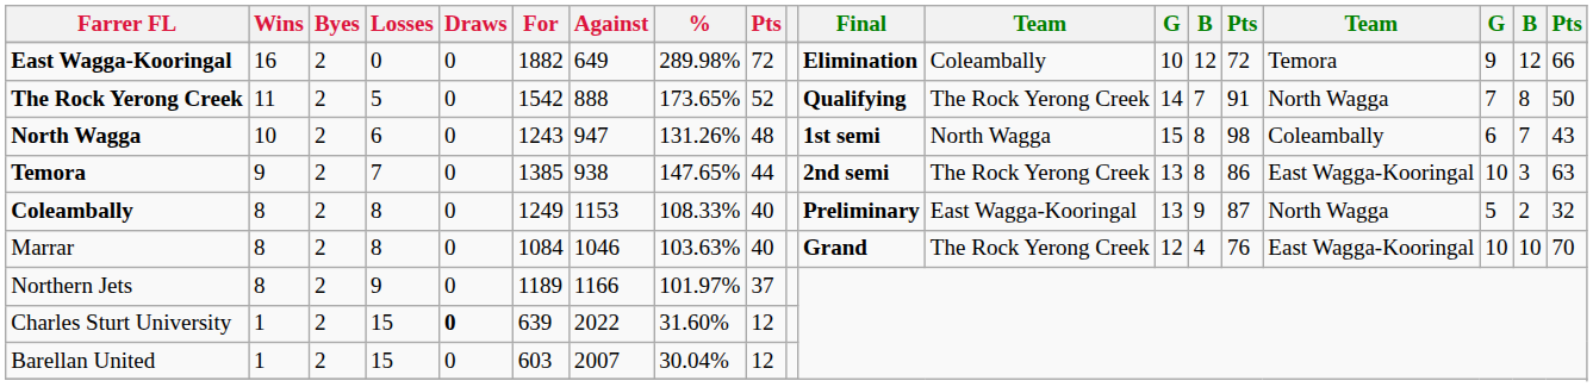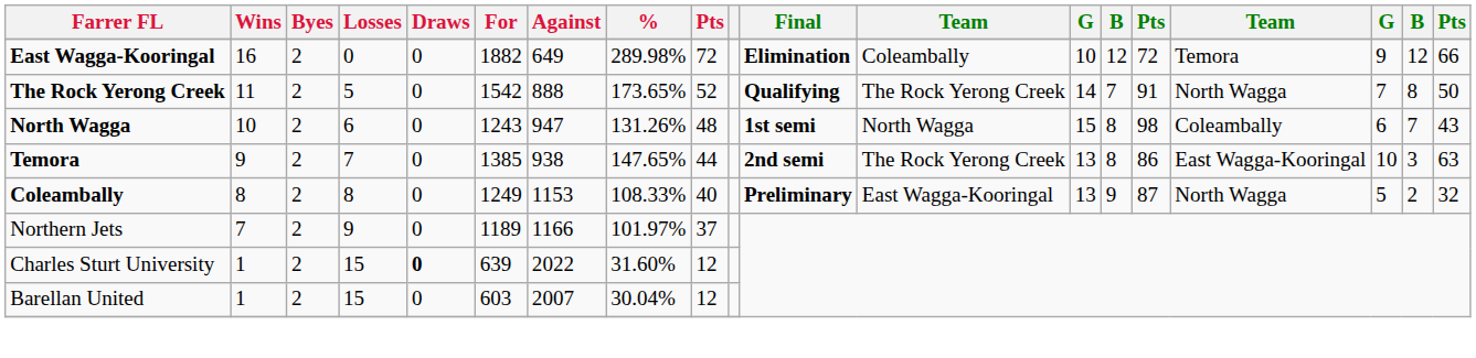- row: Marrar | 8 | 2 | 8 | 0 | 1084 | 1046 | 103.63% | 40 | Grand | The Rock Yerong Creek | 12 | 4 | 76 | East Wagga-Kooringal | 10 | 10 | 70
Northern Jets | Wins: 8 -> 7
